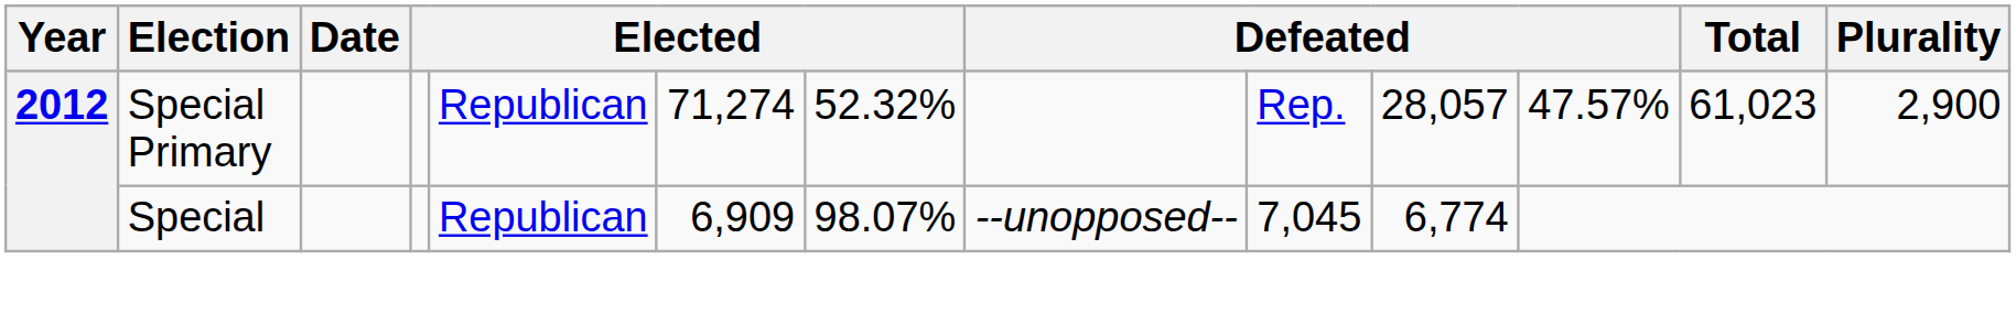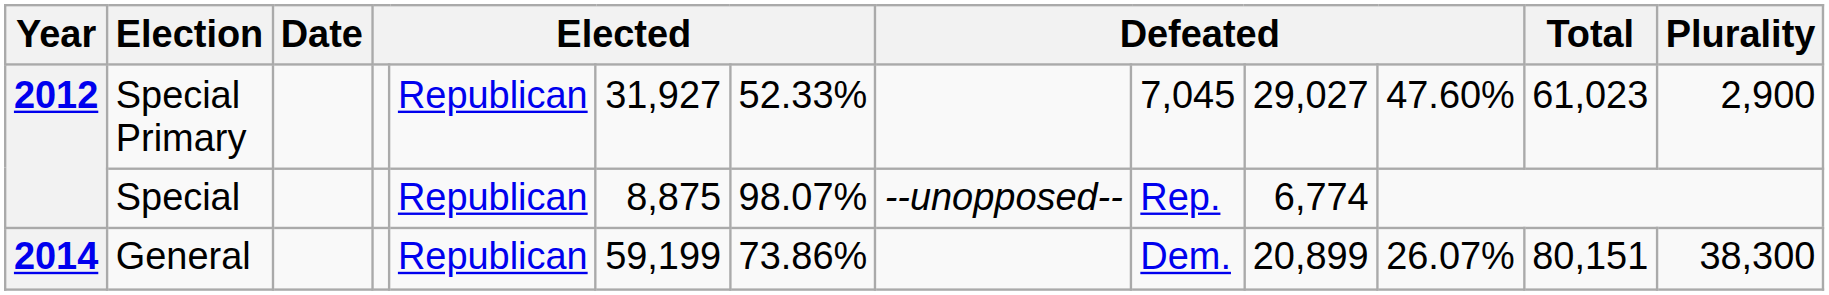Special Primary | column 6: 71,274 -> 31,927
Special Primary | column 7: 52.32% -> 52.33%
Special Primary | column 9: Rep. -> 7,045
Special Primary | column 10: 28,057 -> 29,027
Special Primary | column 11: 47.57% -> 47.60%
Special | column 6: 6,909 -> 8,875
Special | column 9: 7,045 -> Rep.
+ row: 2014 | General | Republican | 59,199 | 73.86% | Dem. | 20,899 | 26.07% | 80,151 | 38,300
